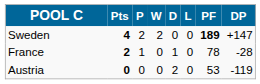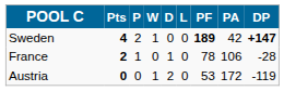+ column: PA | 42 | 106 | 172
Sweden | W: 2 -> 1
Sweden | DP: normal -> bold
Austria | W: 0 -> 1
